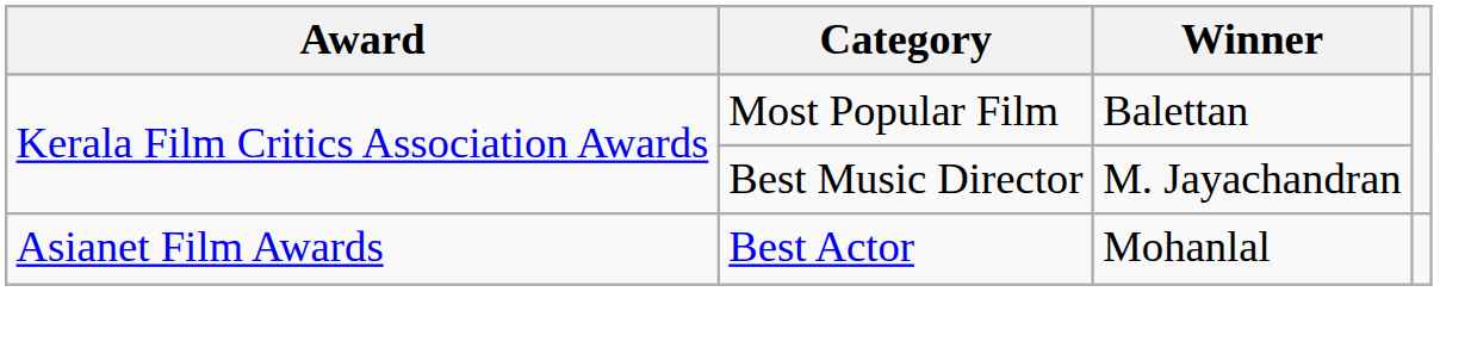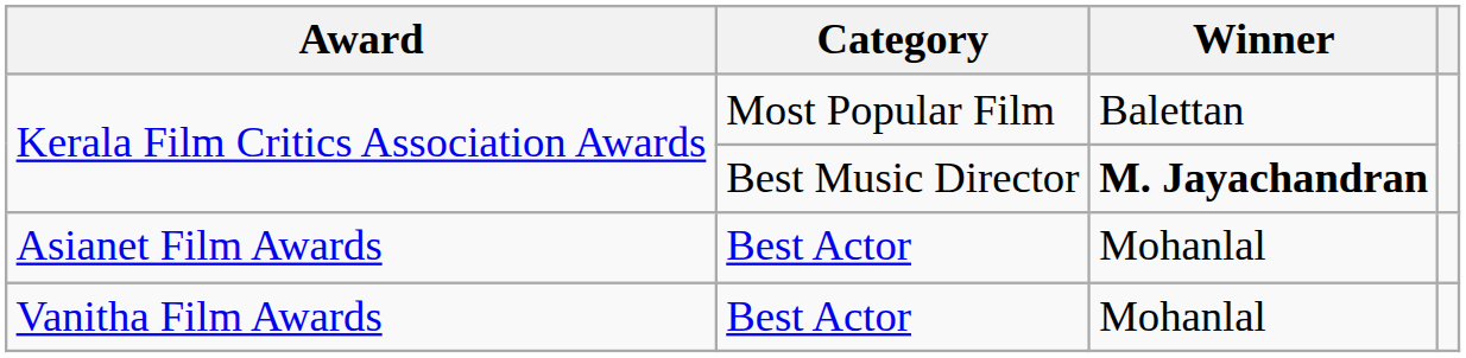Kerala Film Critics Association Awards / Best Music Director | Winner: normal -> bold
+ row: Vanitha Film Awards | Best Actor | Mohanlal
